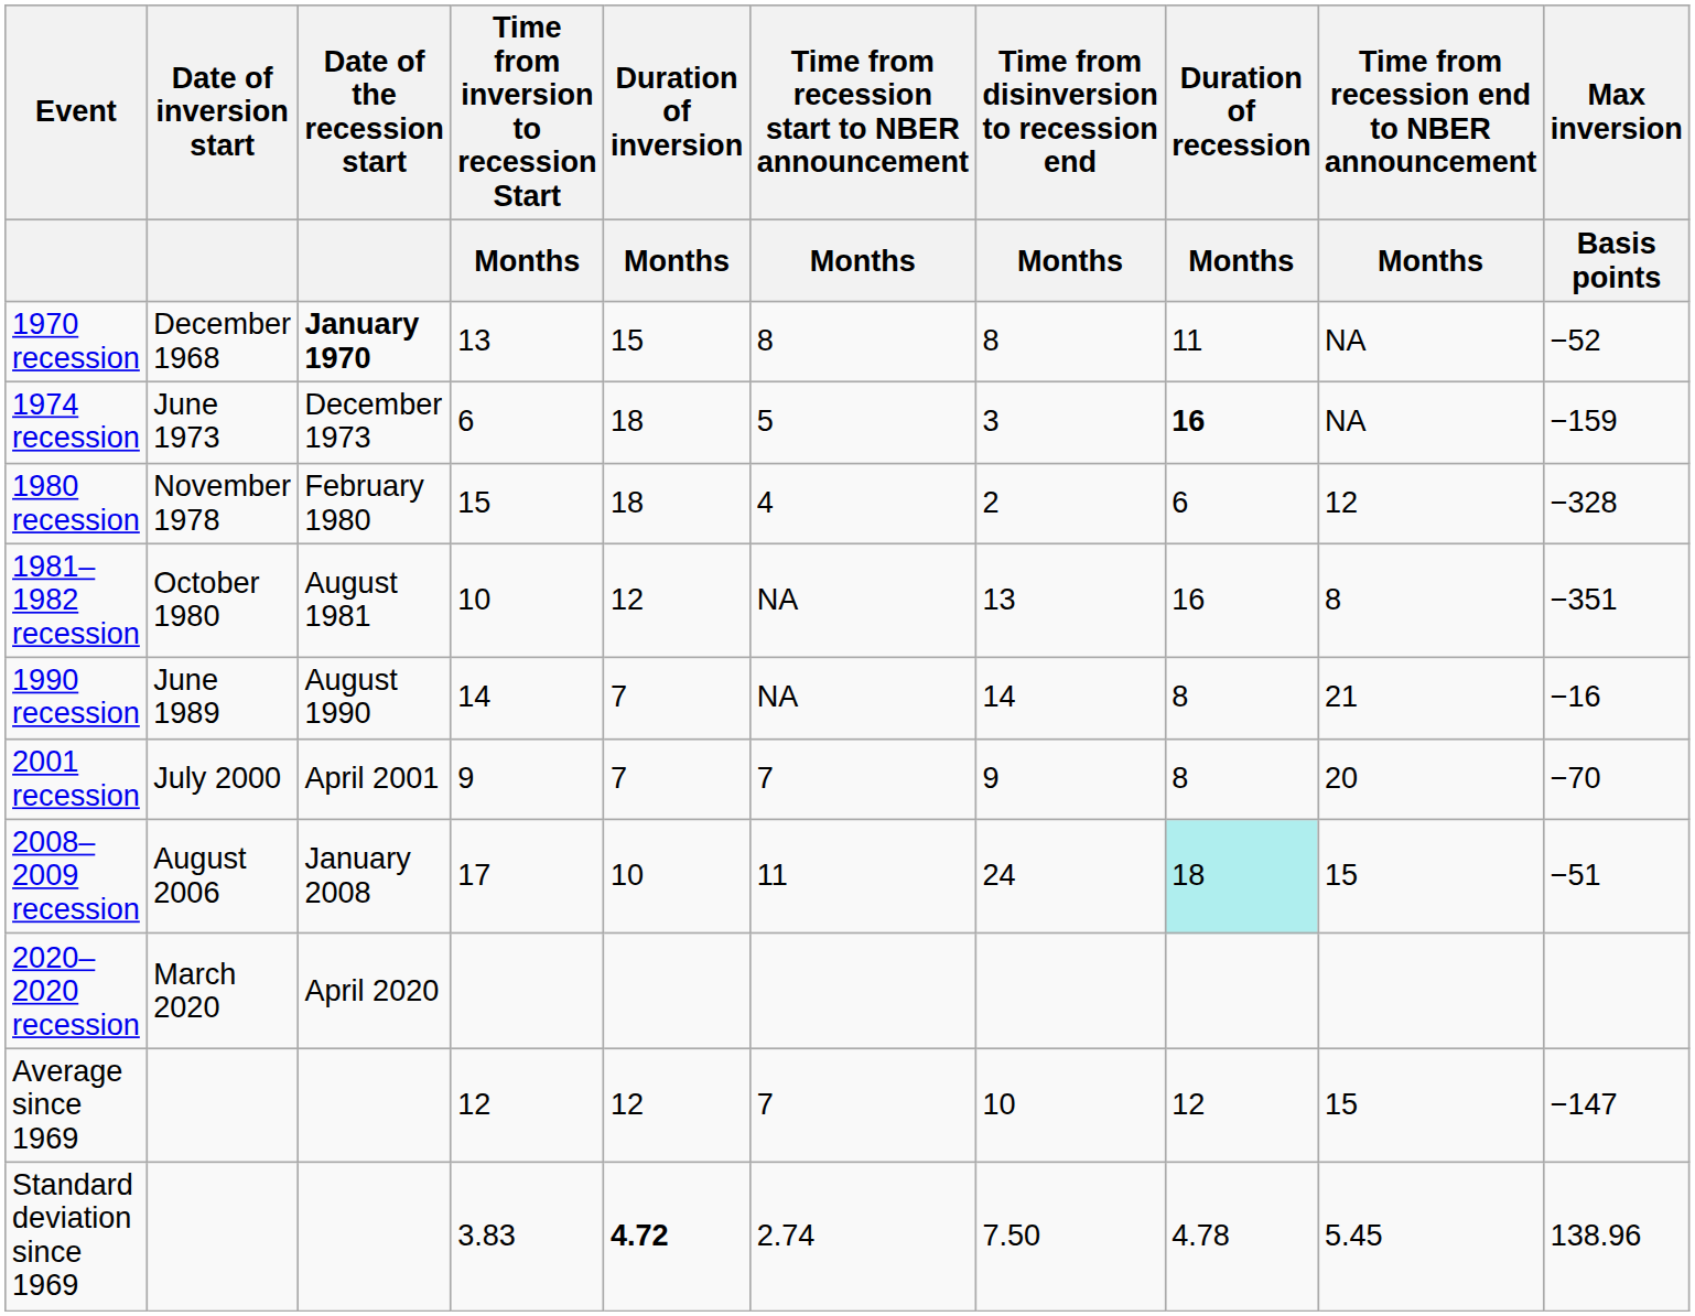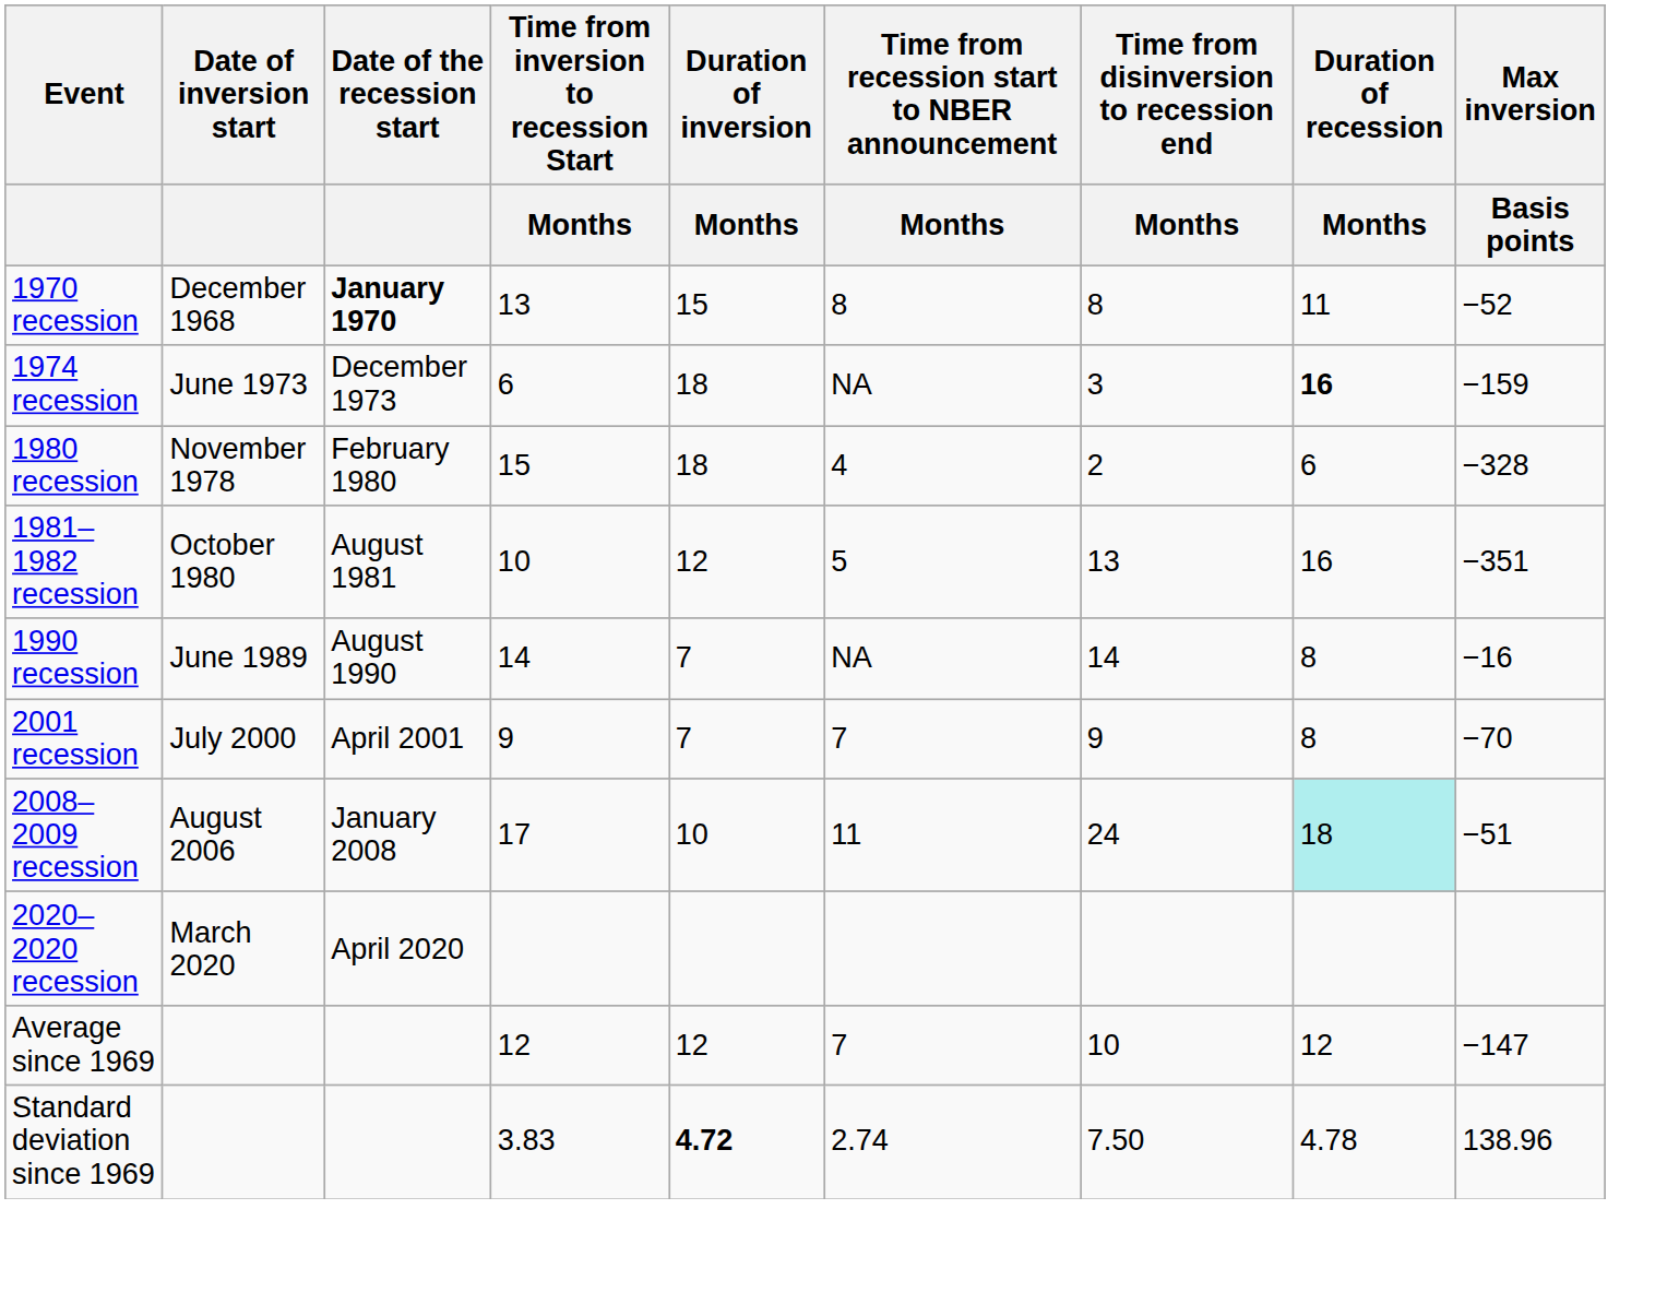- column: Time from recession end to NBER announcement | Months | NA | NA | 12 | 8 | 21 | 20 | 15 | 15 | 5.45
1974 recession | Time from recession start to NBER announcement / Months: 5 -> NA
1981–1982 recession | Time from recession start to NBER announcement / Months: NA -> 5
